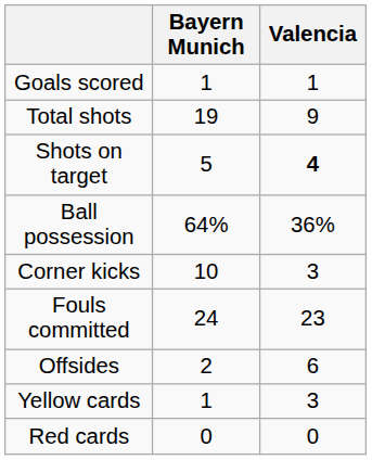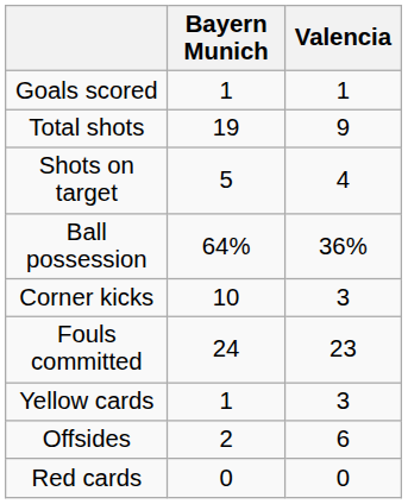Shots on target | Valencia: bold -> normal
rows swapped: Offsides <-> Yellow cards
